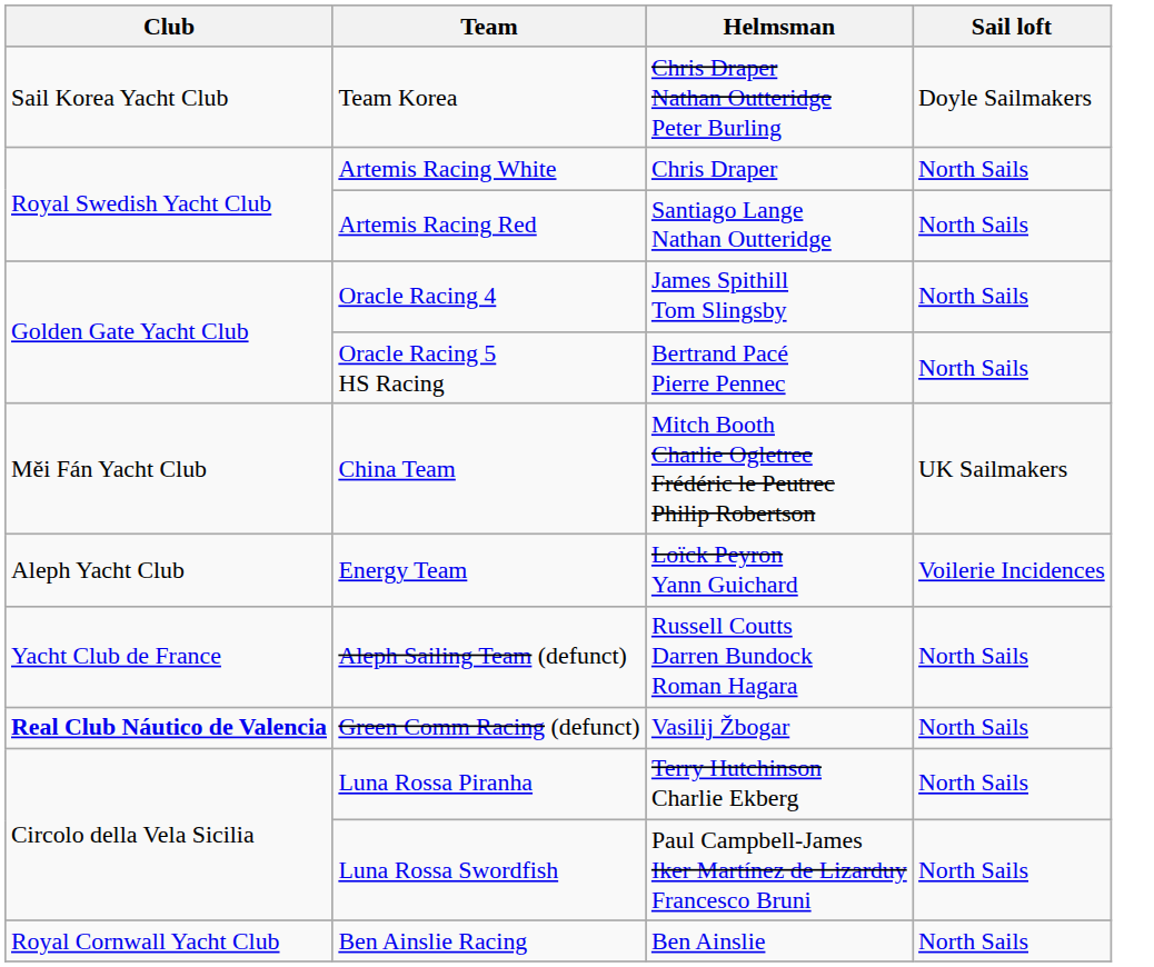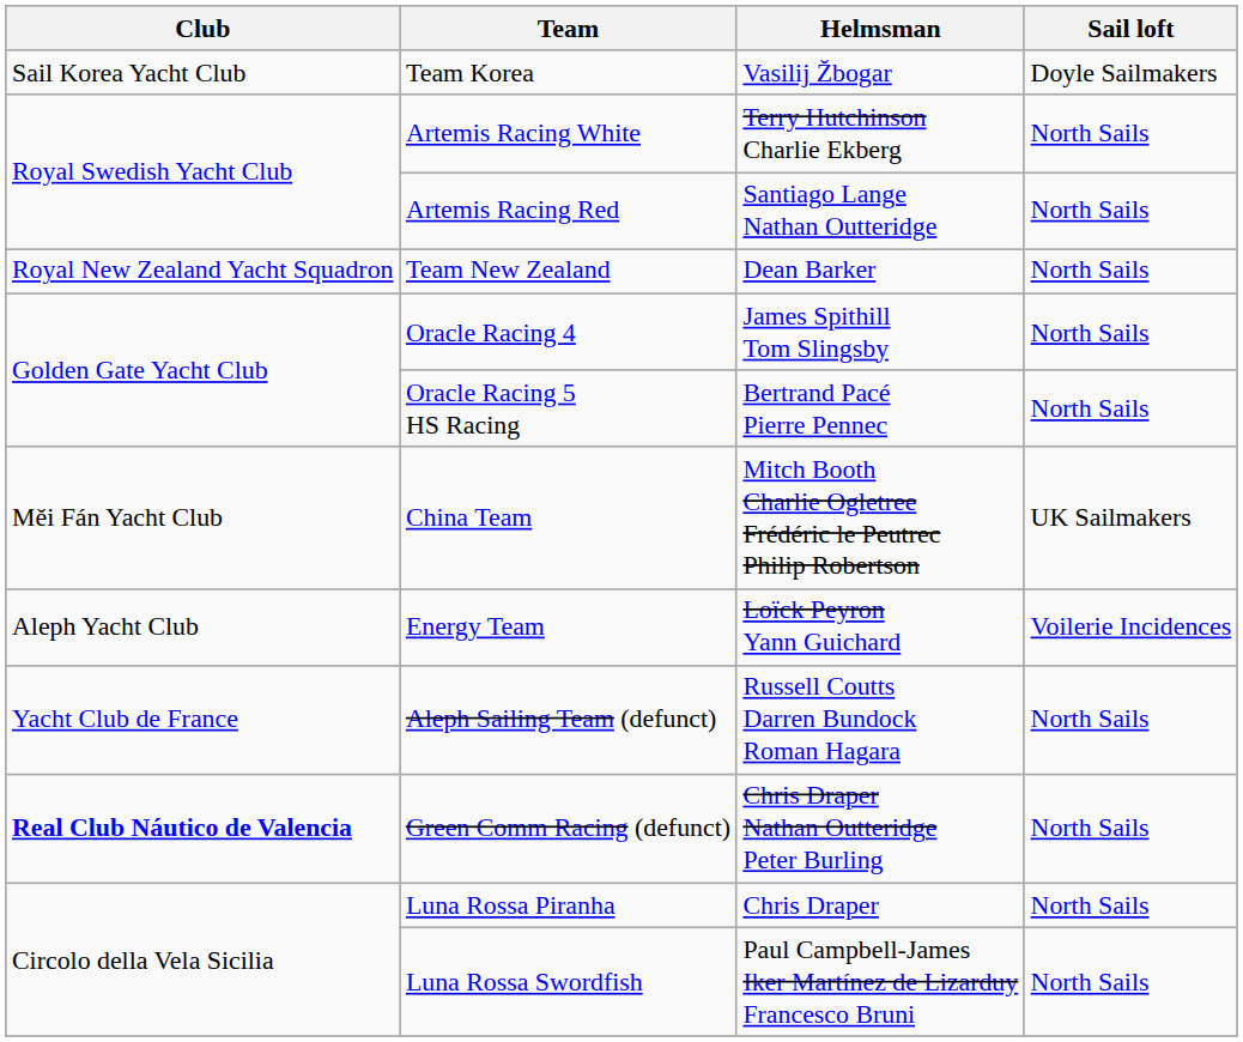Team Korea | Helmsman: Chris Draper Nathan Outteridge Peter Burling -> Vasilij Žbogar
Artemis Racing White | Helmsman: Chris Draper -> Terry Hutchinson Charlie Ekberg
+ row: Royal New Zealand Yacht Squadron | Team New Zealand | Dean Barker | North Sails
Green Comm Racing (defunct) | Helmsman: Vasilij Žbogar -> Chris Draper Nathan Outteridge Peter Burling
Luna Rossa Piranha | Helmsman: Terry Hutchinson Charlie Ekberg -> Chris Draper
- row: Royal Cornwall Yacht Club | Ben Ainslie Racing | Ben Ainslie | North Sails
